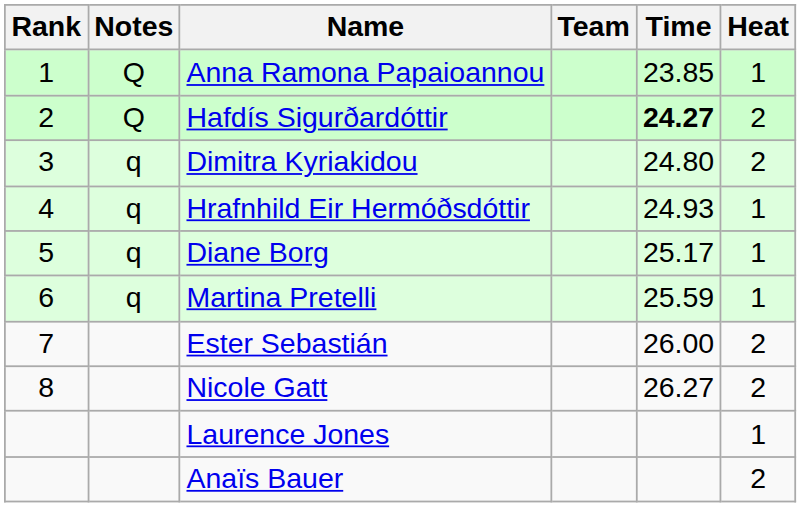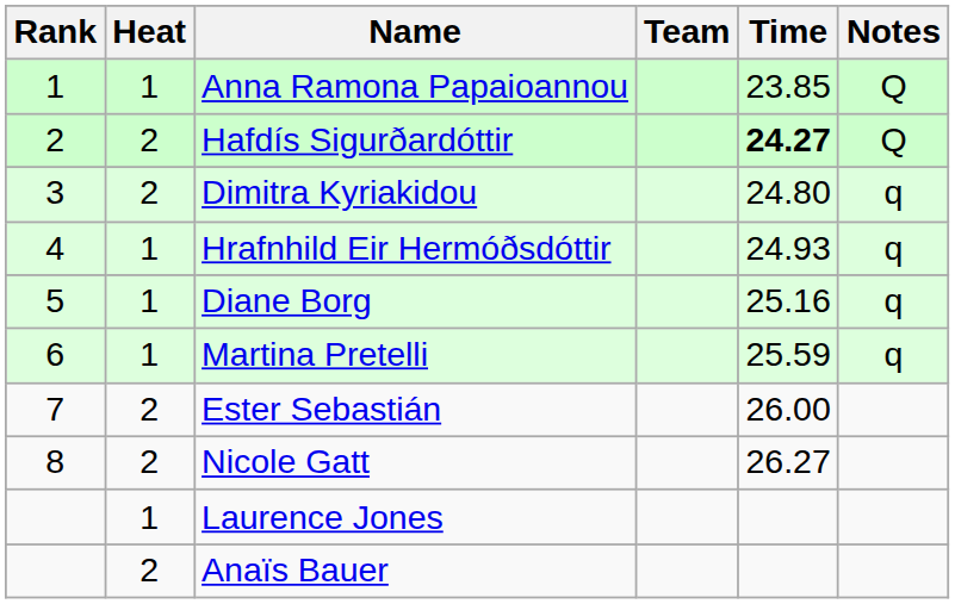columns swapped: Heat <-> Notes
Diane Borg | Time: 25.17 -> 25.16
